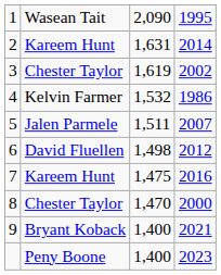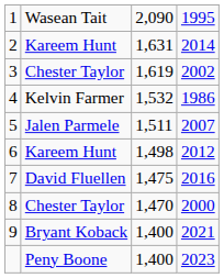6 | column 2: David Fluellen -> Kareem Hunt
7 | column 2: Kareem Hunt -> David Fluellen
